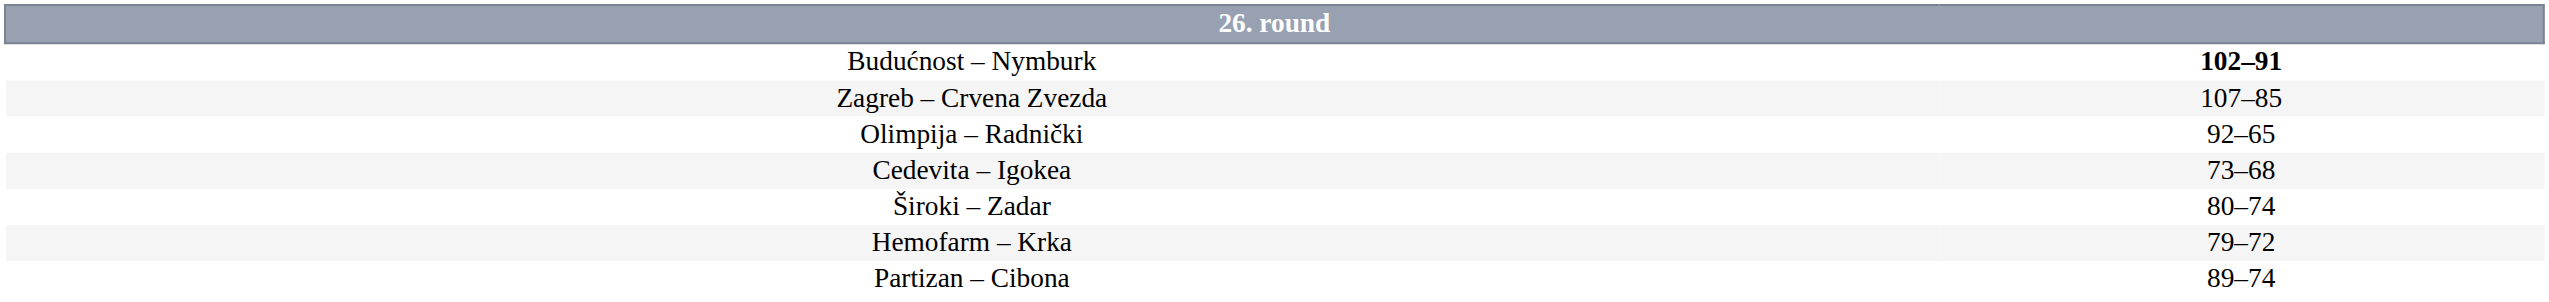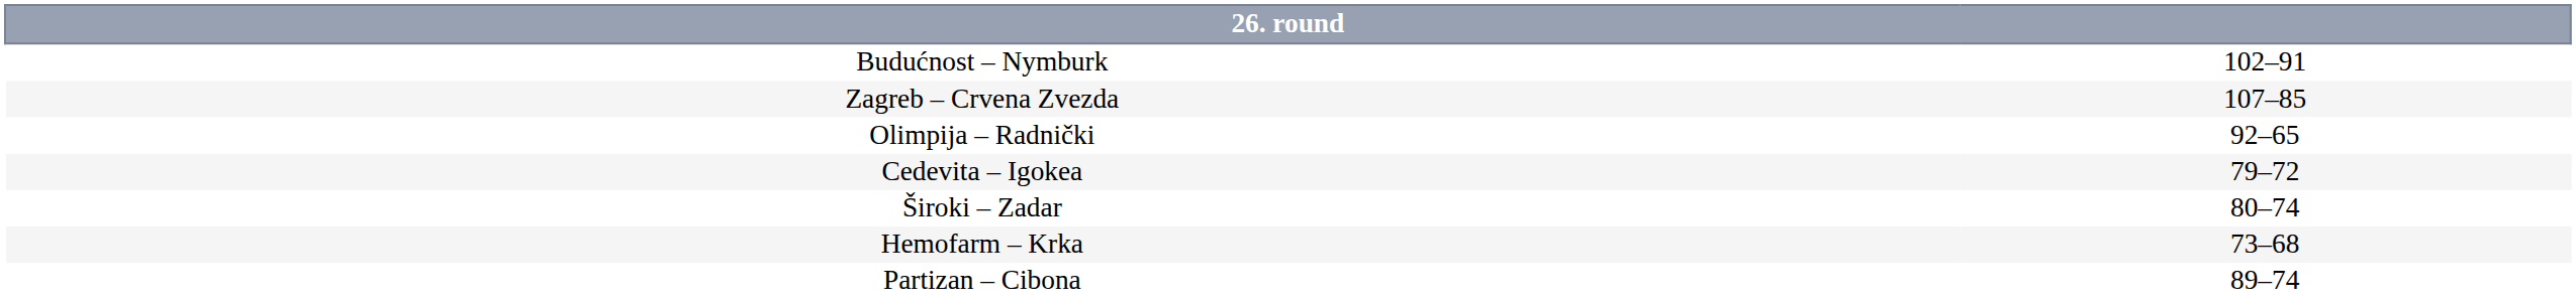Budućnost – Nymburk | column 2: bold -> normal
Cedevita – Igokea | column 2: 73–68 -> 79–72
Hemofarm – Krka | column 2: 79–72 -> 73–68
